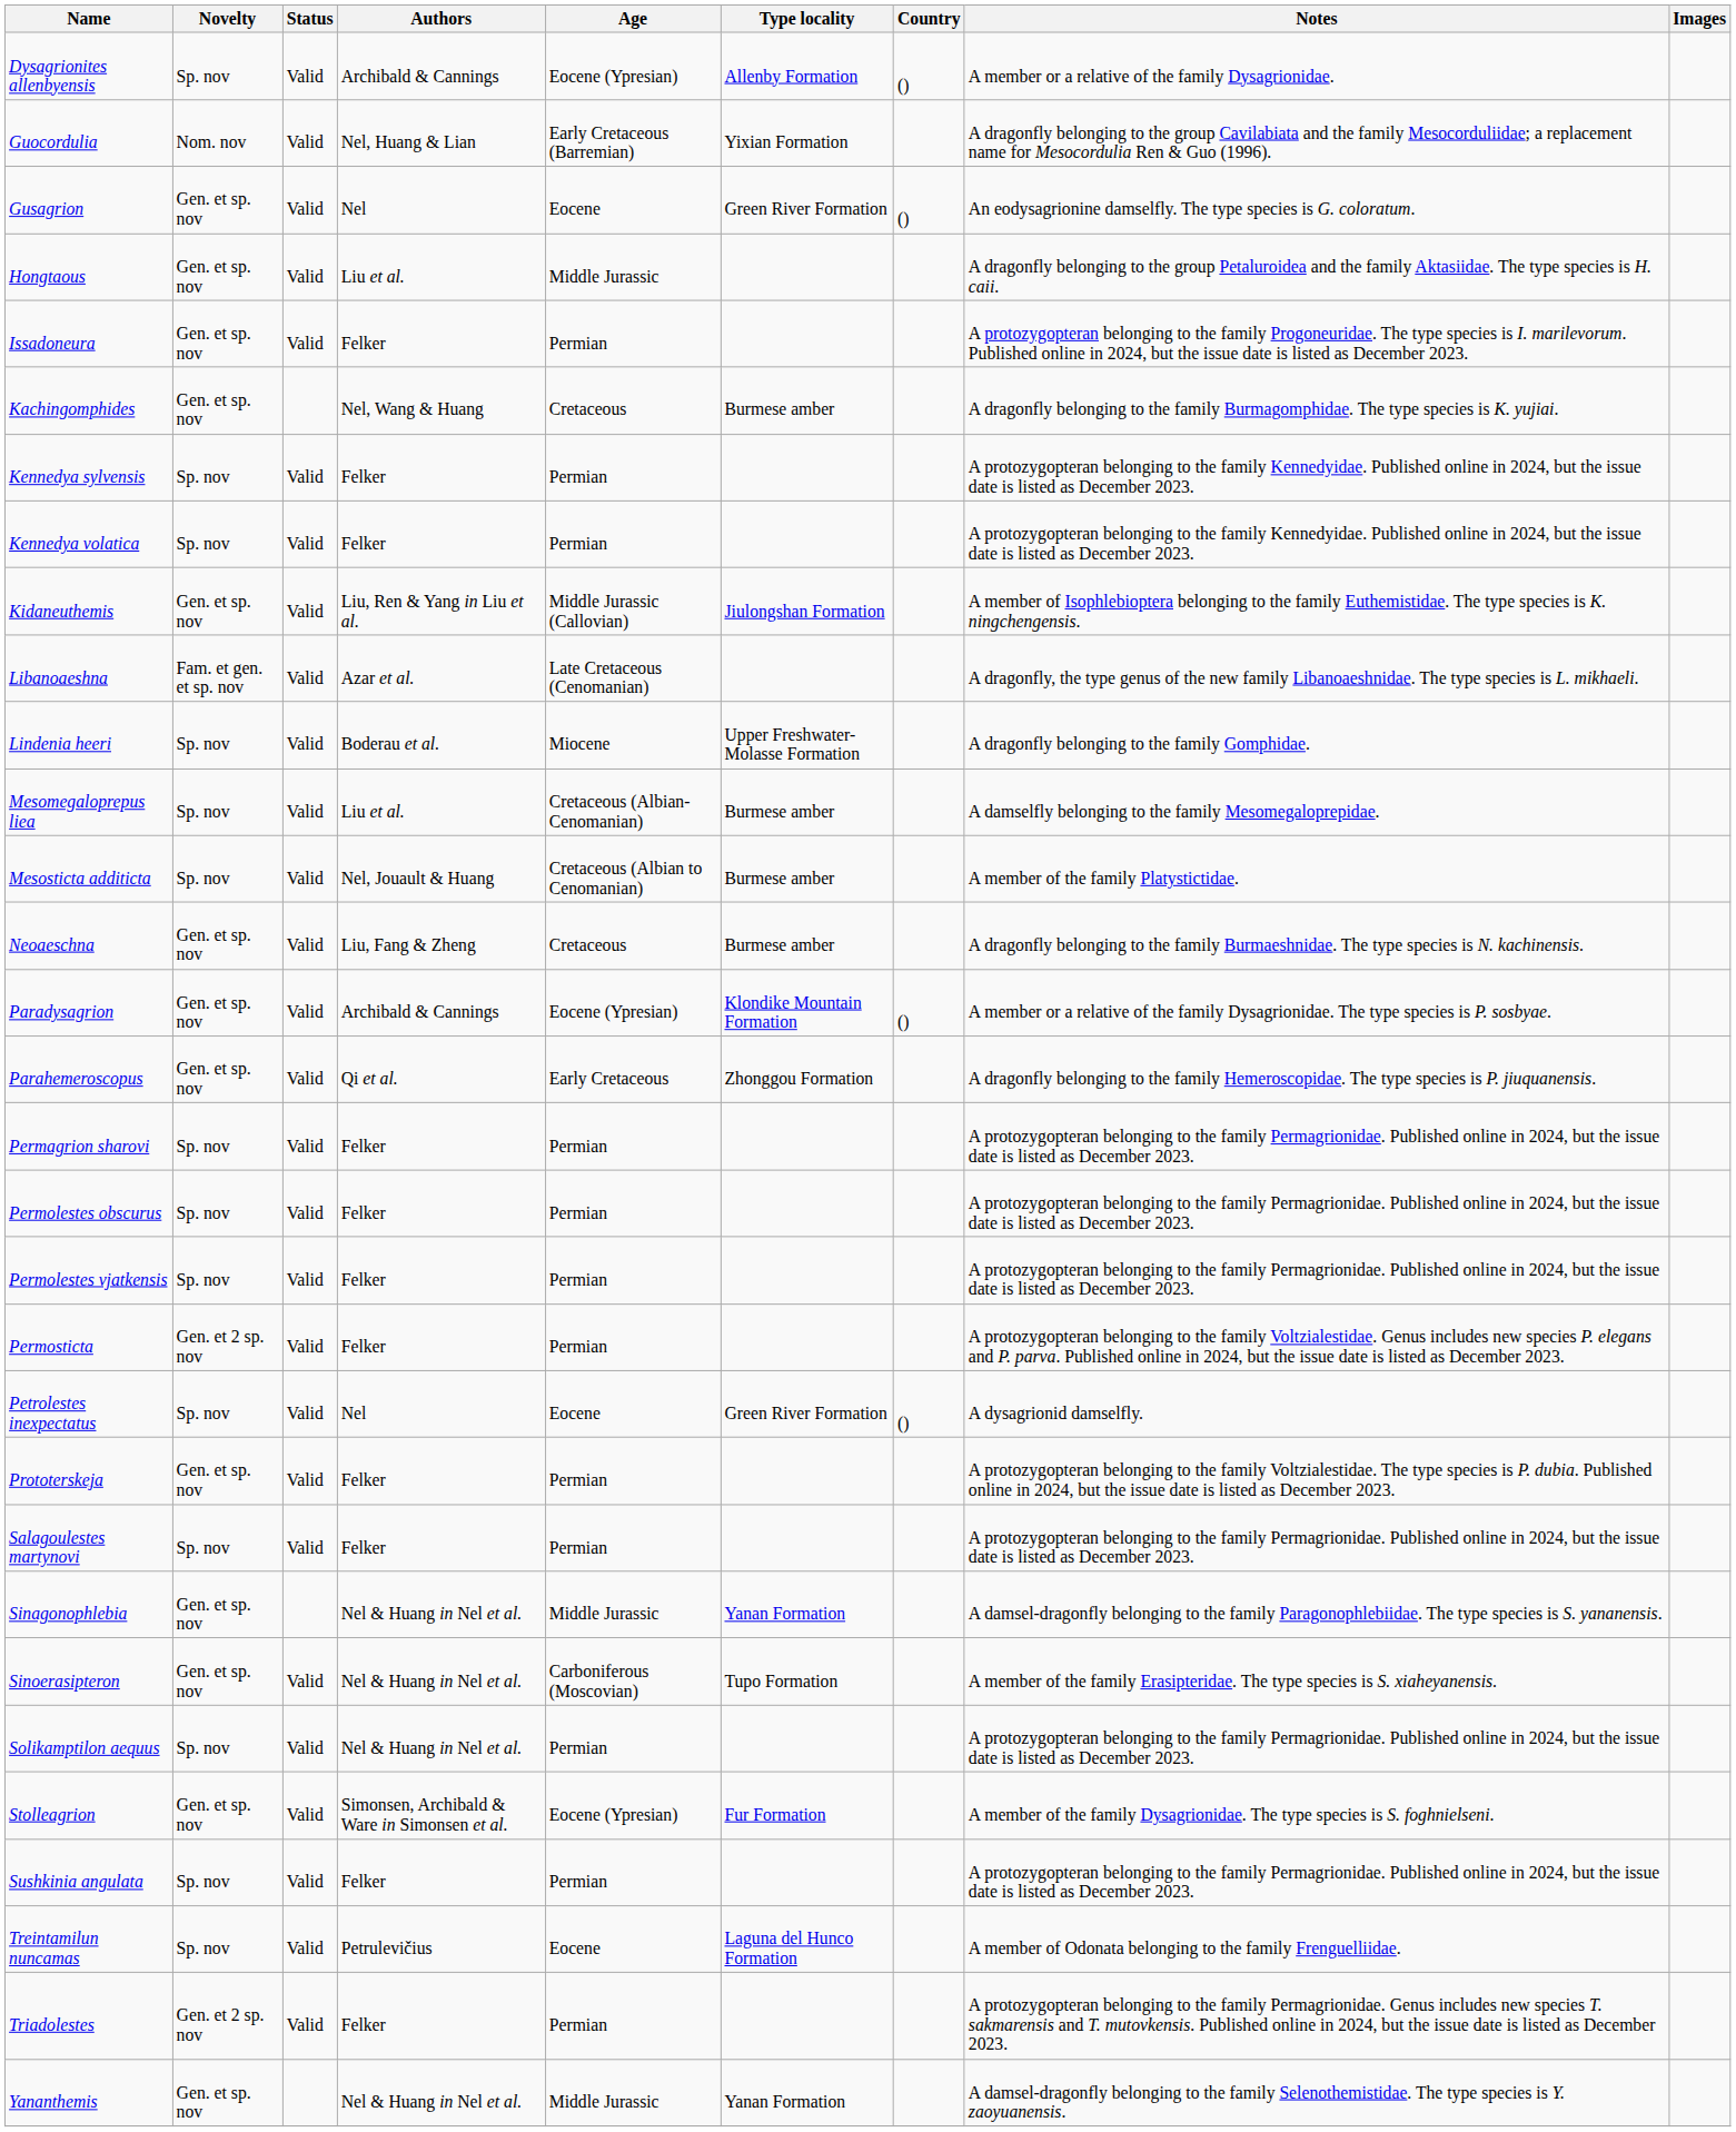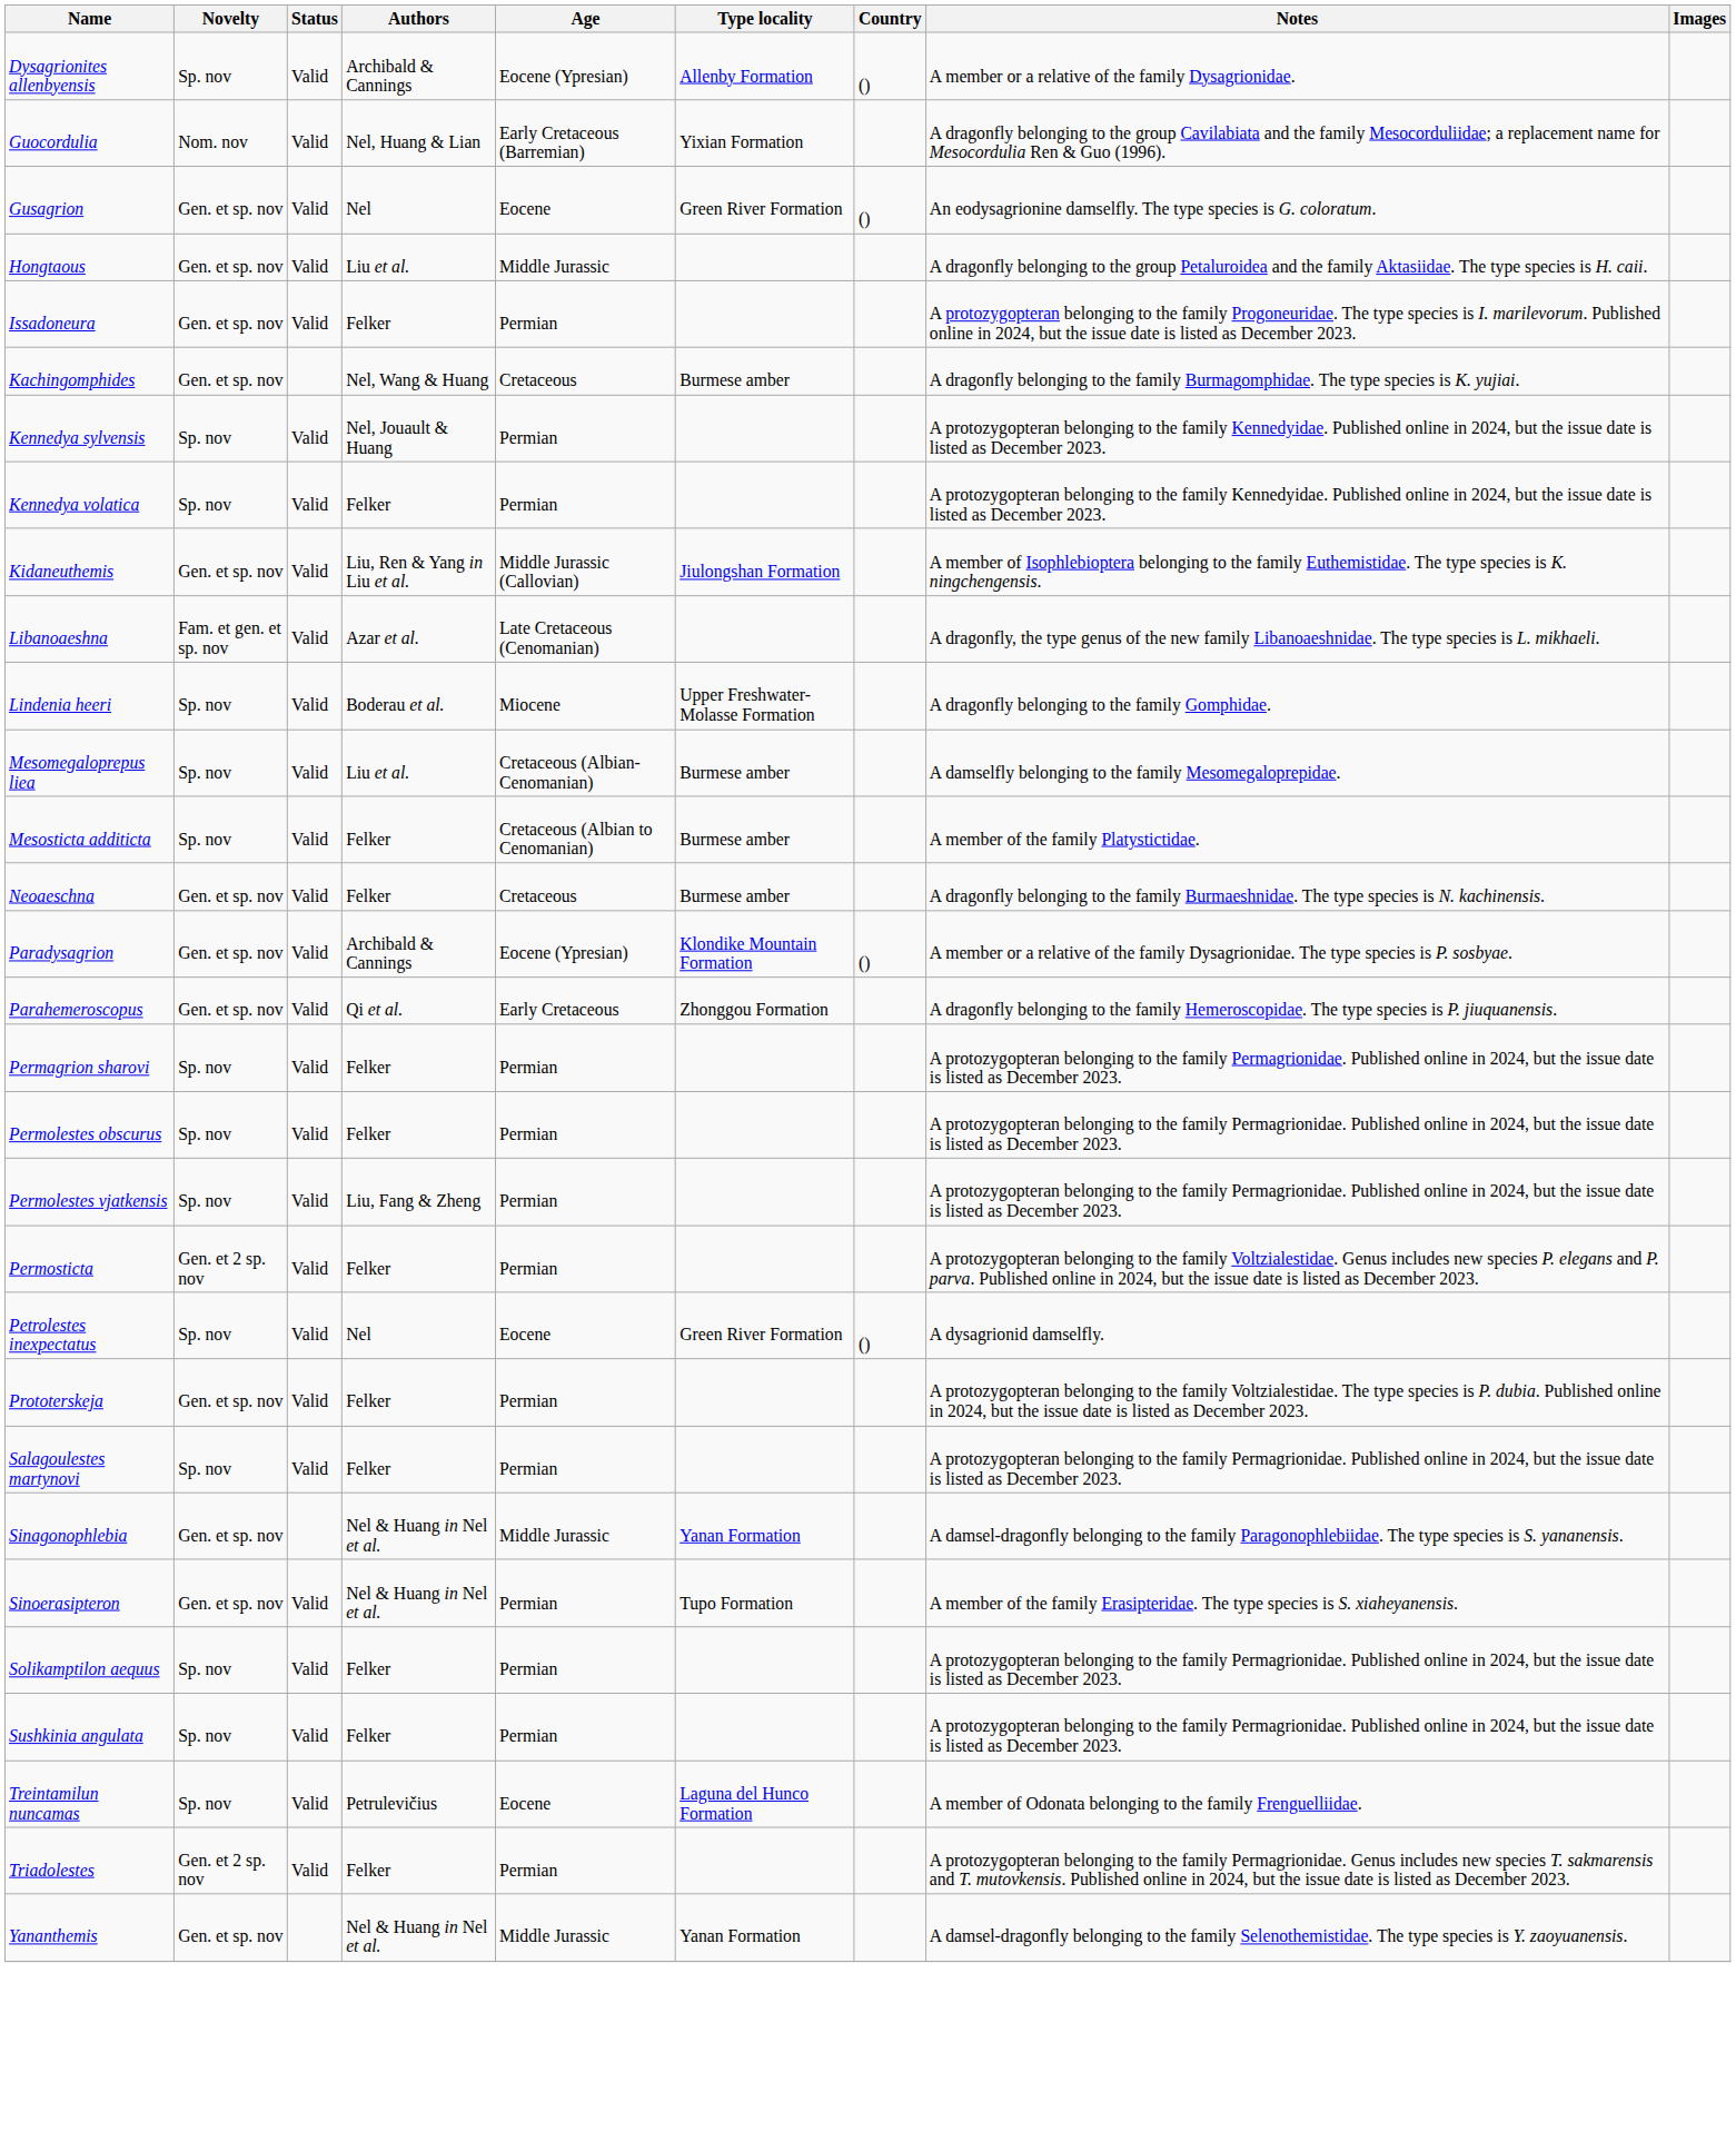Kennedya sylvensis | Authors: Felker -> Nel, Jouault & Huang
Mesosticta additicta | Authors: Nel, Jouault & Huang -> Felker
Neoaeschna | Authors: Liu, Fang & Zheng -> Felker
Permolestes vjatkensis | Authors: Felker -> Liu, Fang & Zheng
Sinoerasipteron | Age: Carboniferous (Moscovian) -> Permian
Solikamptilon aequus | Authors: Nel & Huang in Nel et al. -> Felker
- row: Stolleagrion | Gen. et sp. nov | Valid | Simonsen, Archibald & Ware in Simonsen et al. | Eocene (Ypresian) | Fur Formation | A member of the family Dysagrionidae. The type species is S. foghnielseni.
